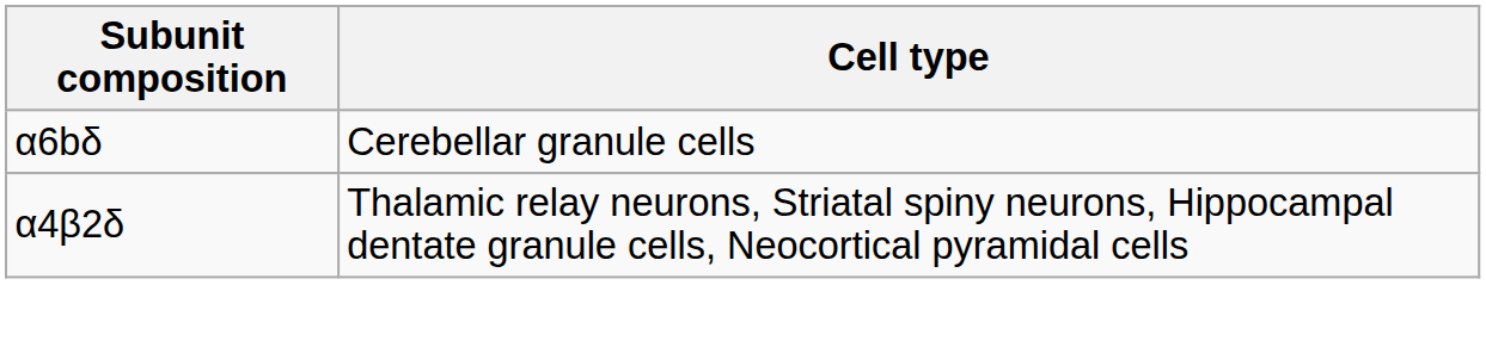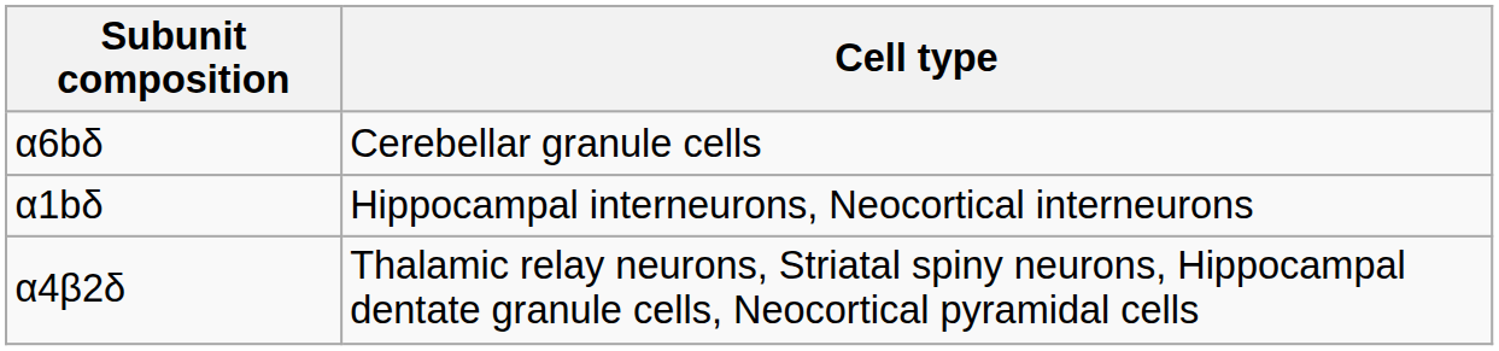+ row: α1bδ | Hippocampal interneurons, Neocortical interneurons
